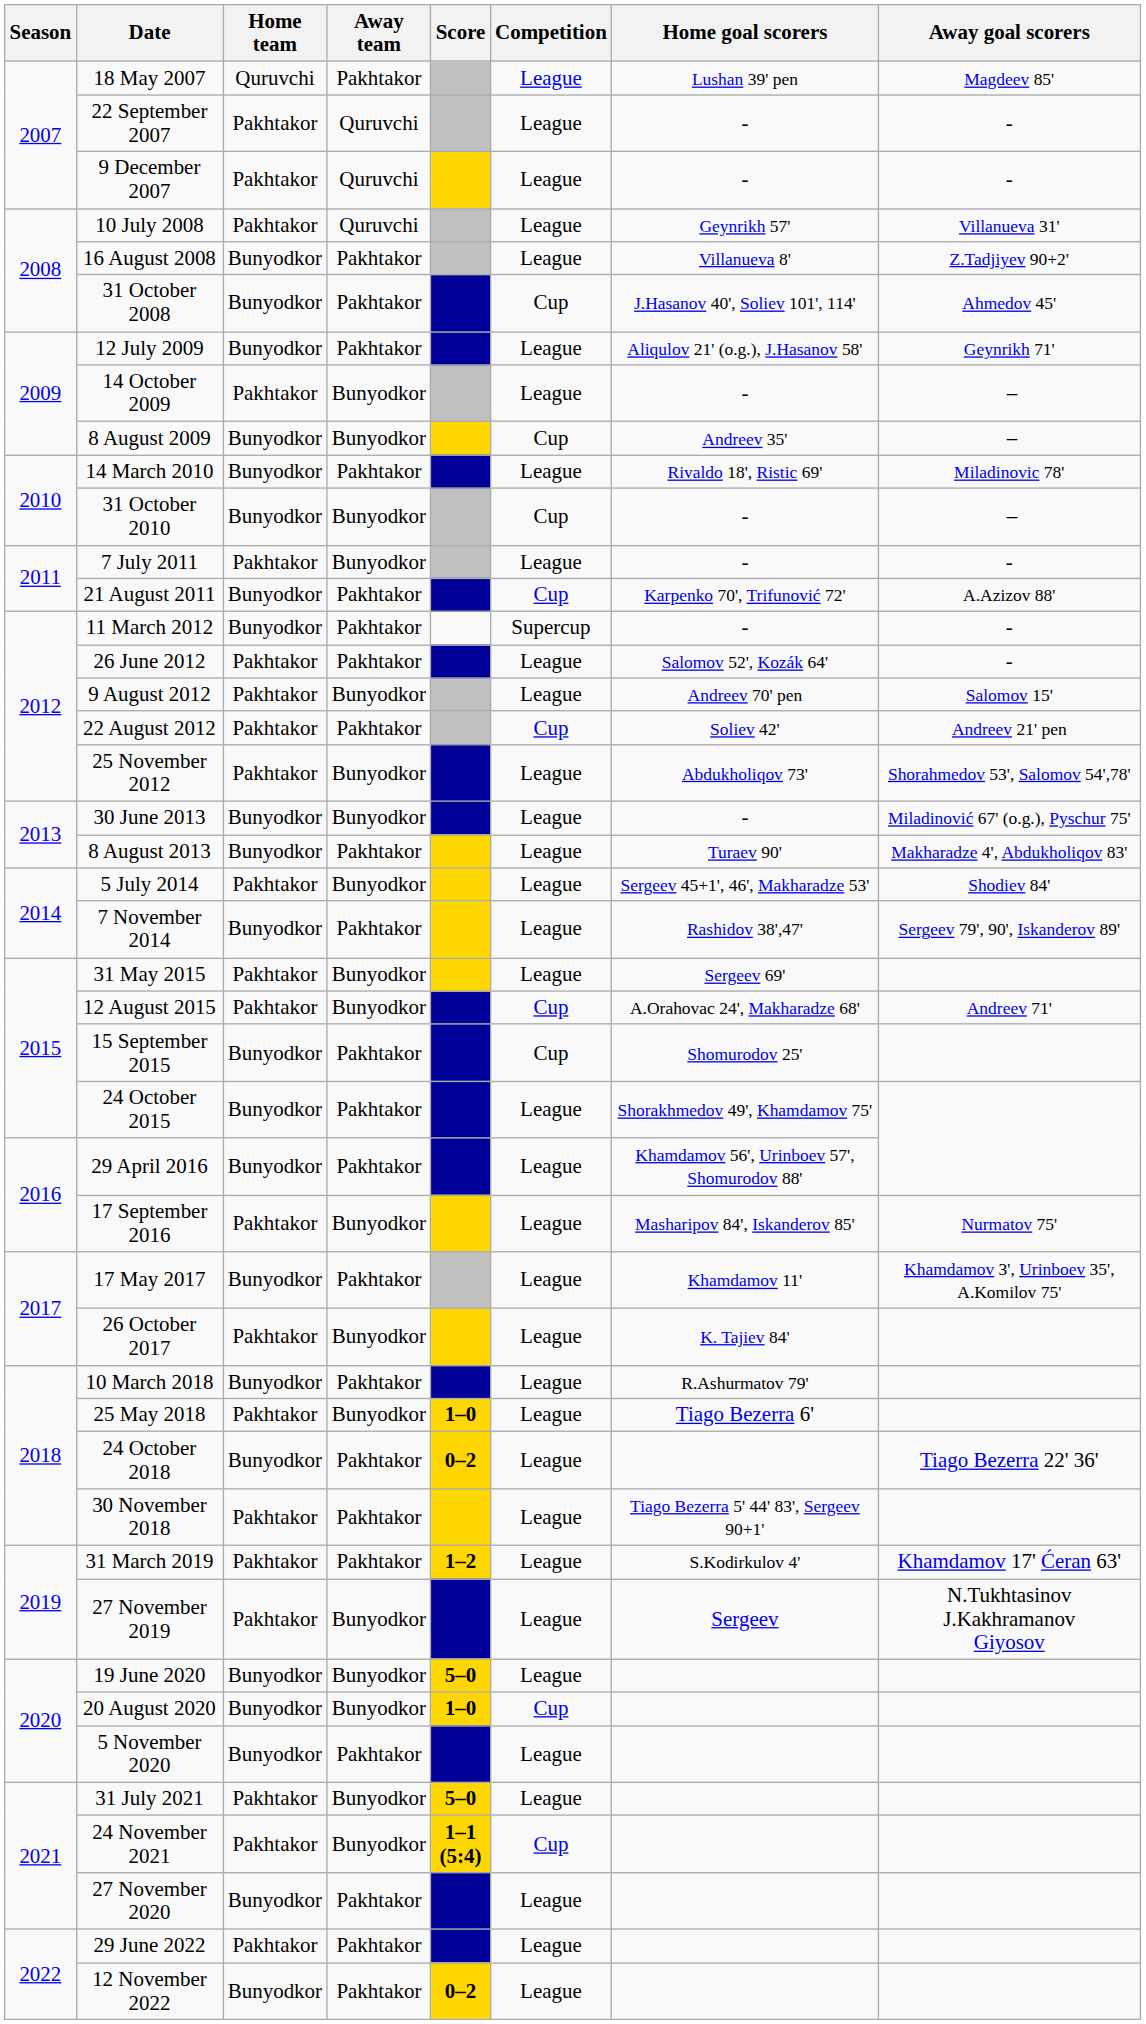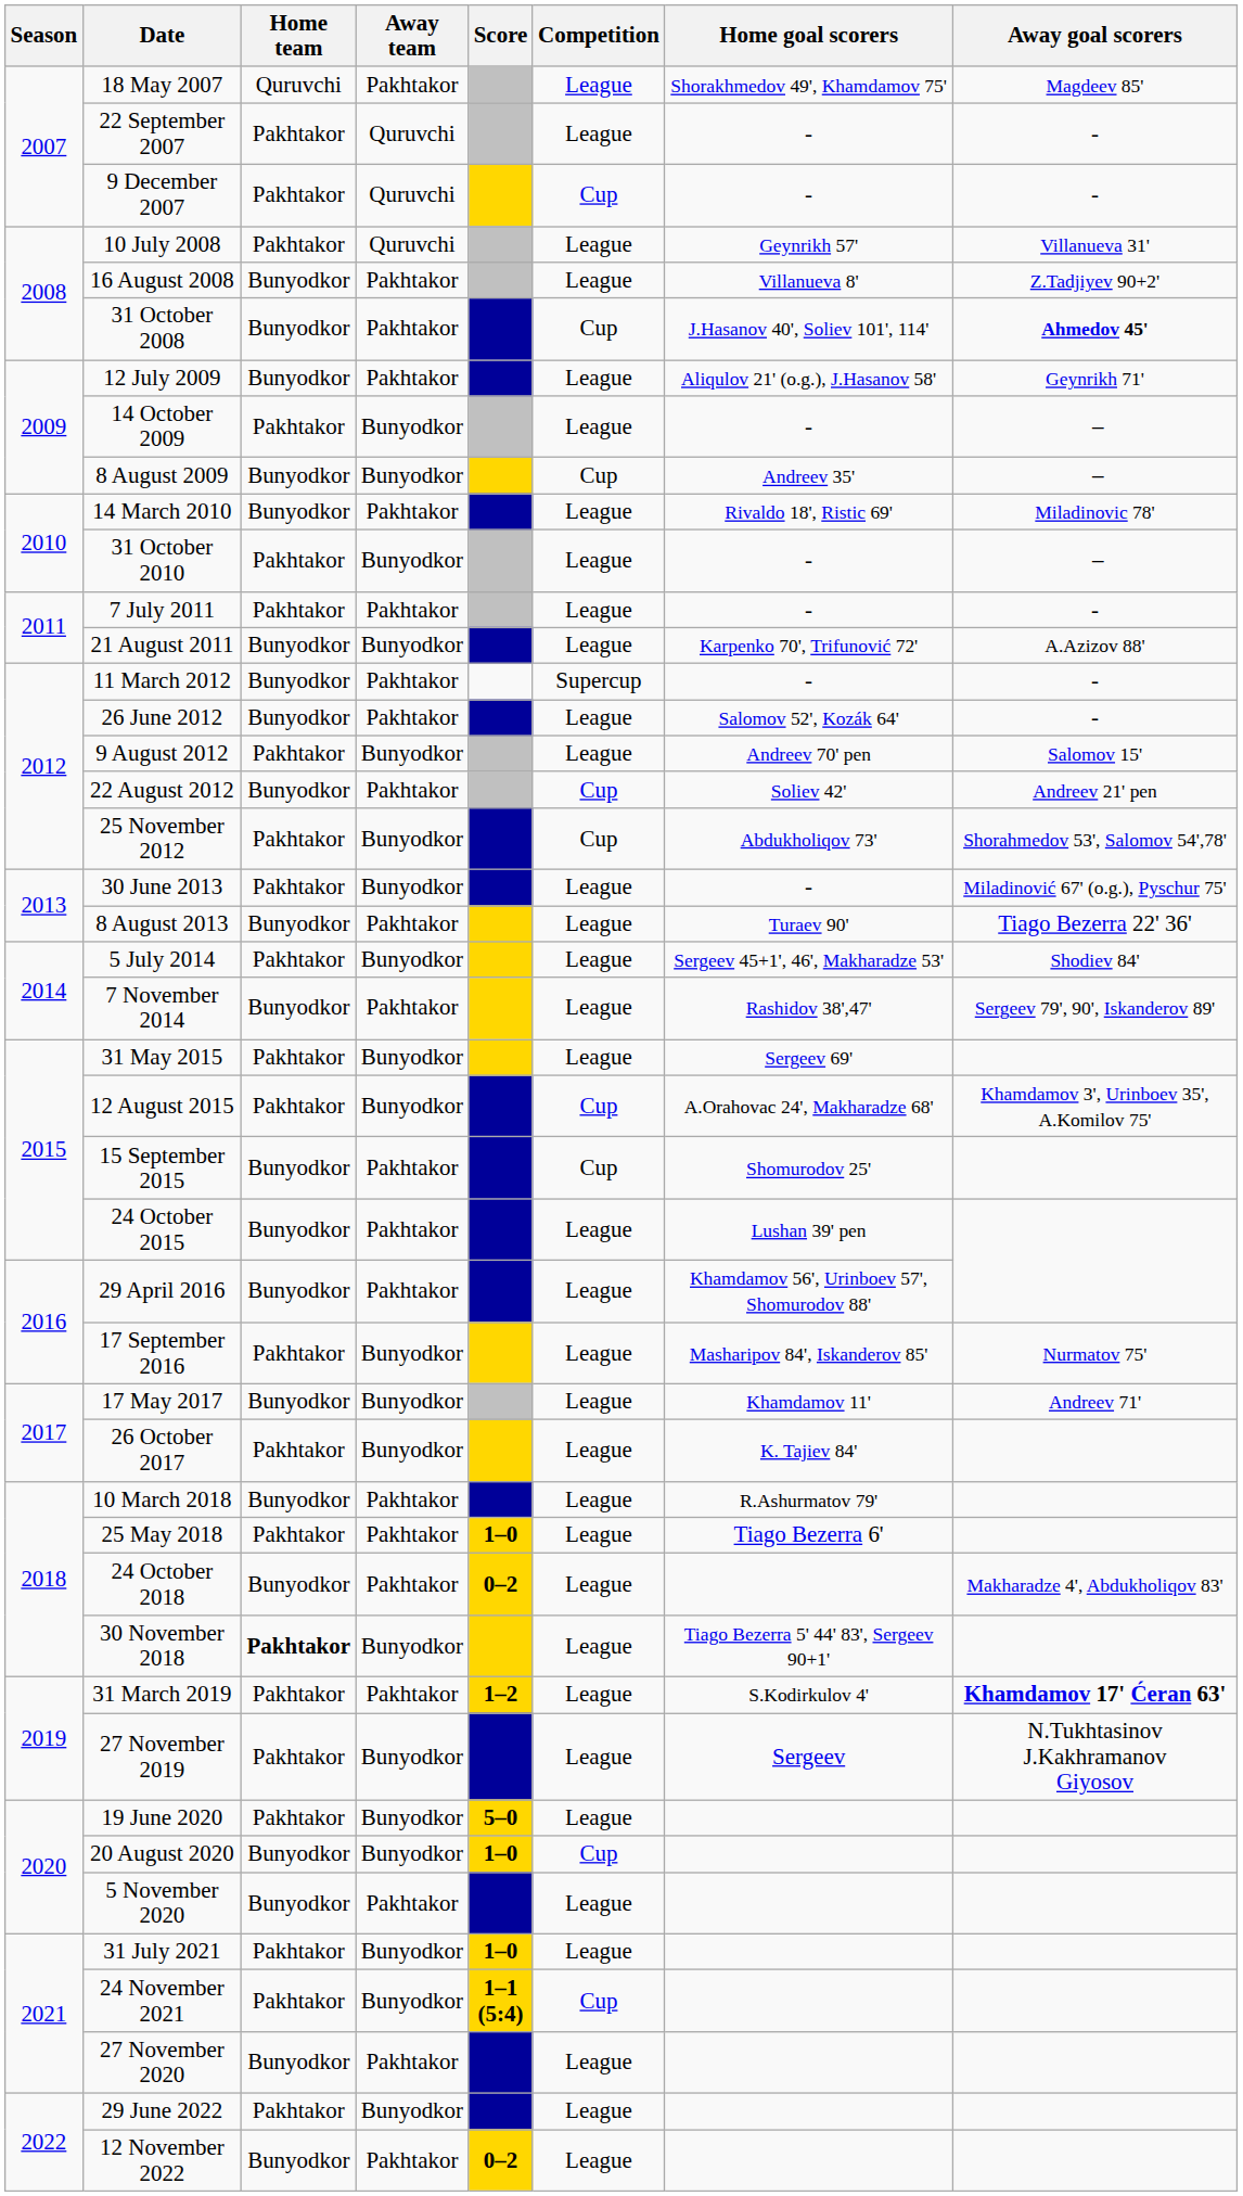18 May 2007 | Home goal scorers: Lushan 39' pen -> Shorakhmedov 49', Khamdamov 75'
9 December 2007 | Competition: League -> Cup
31 October 2008 | Away goal scorers: normal -> bold
31 October 2010 | Home team: Bunyodkor -> Pakhtakor
31 October 2010 | Competition: Cup -> League
7 July 2011 | Away team: Bunyodkor -> Pakhtakor
21 August 2011 | Away team: Pakhtakor -> Bunyodkor
21 August 2011 | Competition: Cup -> League
26 June 2012 | Home team: Pakhtakor -> Bunyodkor
22 August 2012 | Home team: Pakhtakor -> Bunyodkor
25 November 2012 | Competition: League -> Cup
30 June 2013 | Home team: Bunyodkor -> Pakhtakor
8 August 2013 | Away goal scorers: Makharadze 4', Abdukholiqov 83' -> Tiago Bezerra 22' 36'
12 August 2015 | Away goal scorers: Andreev 71' -> Khamdamov 3', Urinboev 35', A.Komilov 75'
24 October 2015 | Home goal scorers: Shorakhmedov 49', Khamdamov 75' -> Lushan 39' pen
17 May 2017 | Away team: Pakhtakor -> Bunyodkor
17 May 2017 | Away goal scorers: Khamdamov 3', Urinboev 35', A.Komilov 75' -> Andreev 71'
25 May 2018 | Away team: Bunyodkor -> Pakhtakor
24 October 2018 | Away goal scorers: Tiago Bezerra 22' 36' -> Makharadze 4', Abdukholiqov 83'
30 November 2018 | Home team: normal -> bold
30 November 2018 | Away team: Pakhtakor -> Bunyodkor
31 March 2019 | Away goal scorers: normal -> bold
19 June 2020 | Home team: Bunyodkor -> Pakhtakor
31 July 2021 | Score: 5–0 -> 1–0
29 June 2022 | Away team: Pakhtakor -> Bunyodkor
